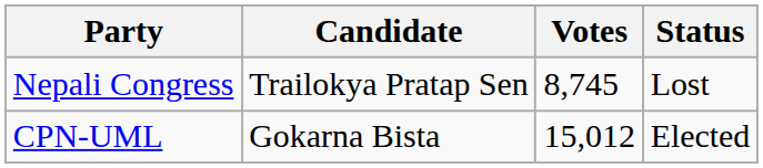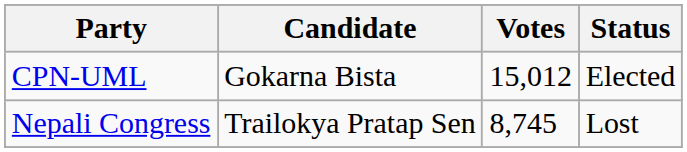rows swapped: CPN-UML <-> Nepali Congress
